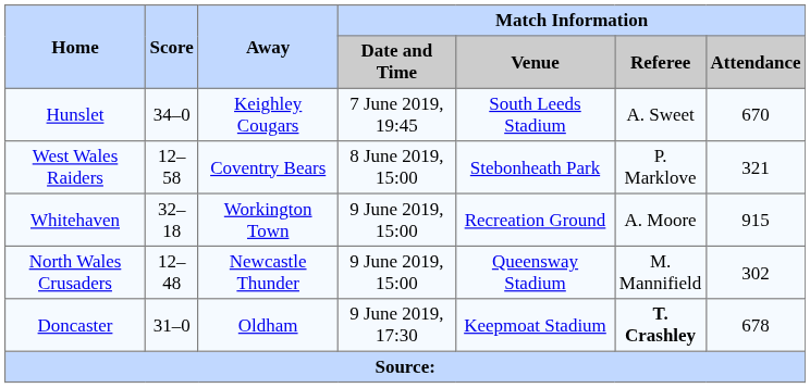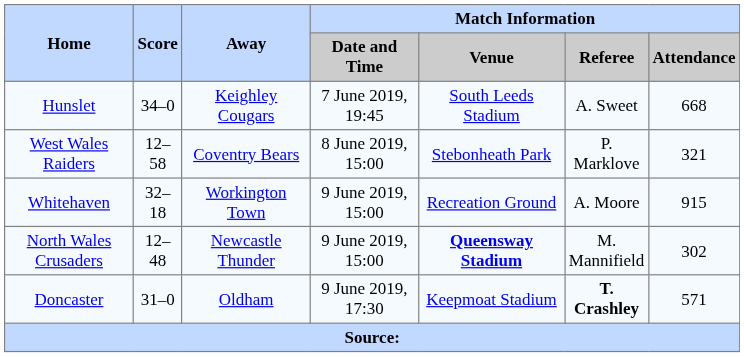Hunslet | Match Information / Attendance: 670 -> 668
North Wales Crusaders | Match Information / Venue: normal -> bold
Doncaster | Match Information / Attendance: 678 -> 571
